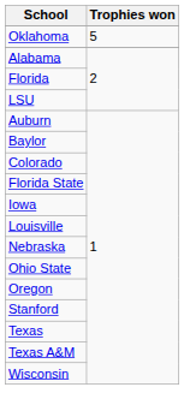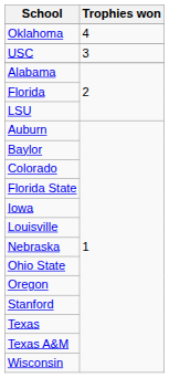Oklahoma | Trophies won: 5 -> 4
+ row: USC | 3
